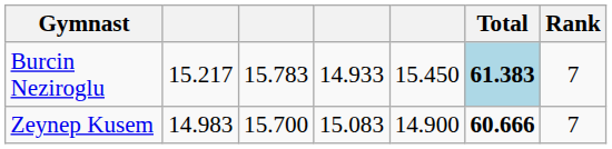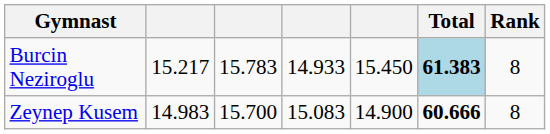Burcin Neziroglu | Rank: 7 -> 8
Zeynep Kusem | Rank: 7 -> 8
